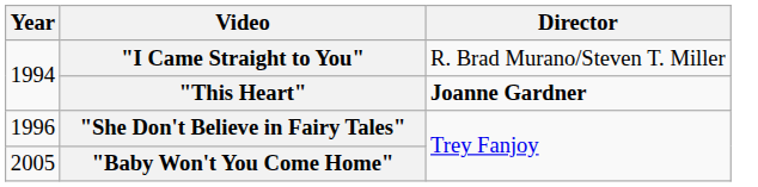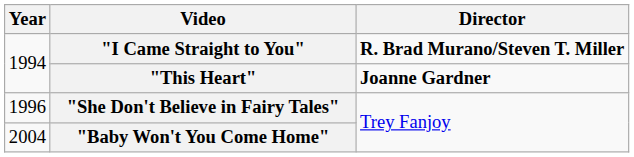"I Came Straight to You" | Director: normal -> bold
"Baby Won't You Come Home" | Year: 2005 -> 2004
